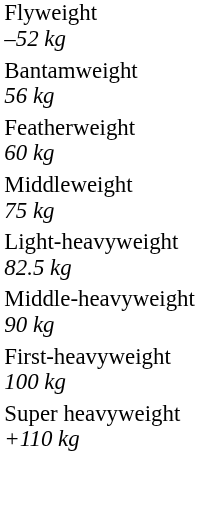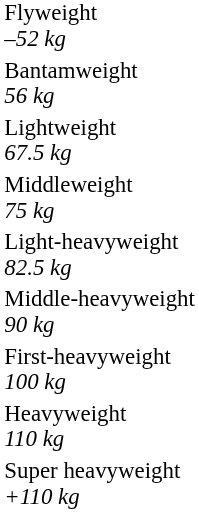- row: Featherweight 60 kg
+ row: Lightweight 67.5 kg
+ row: Heavyweight 110 kg
